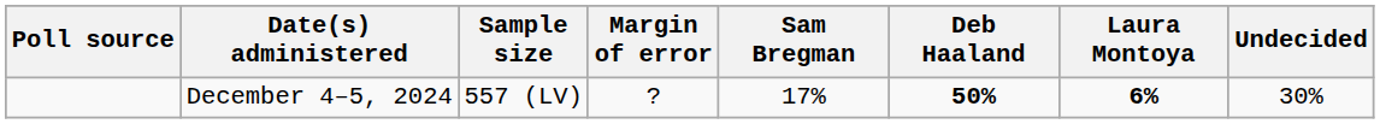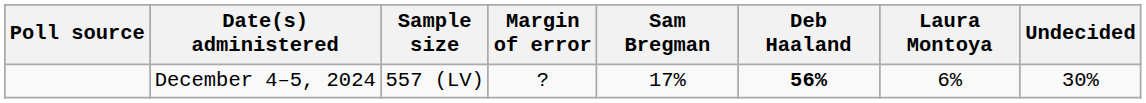December 4–5, 2024 | Deb Haaland: 50% -> 56%
December 4–5, 2024 | Laura Montoya: bold -> normal
